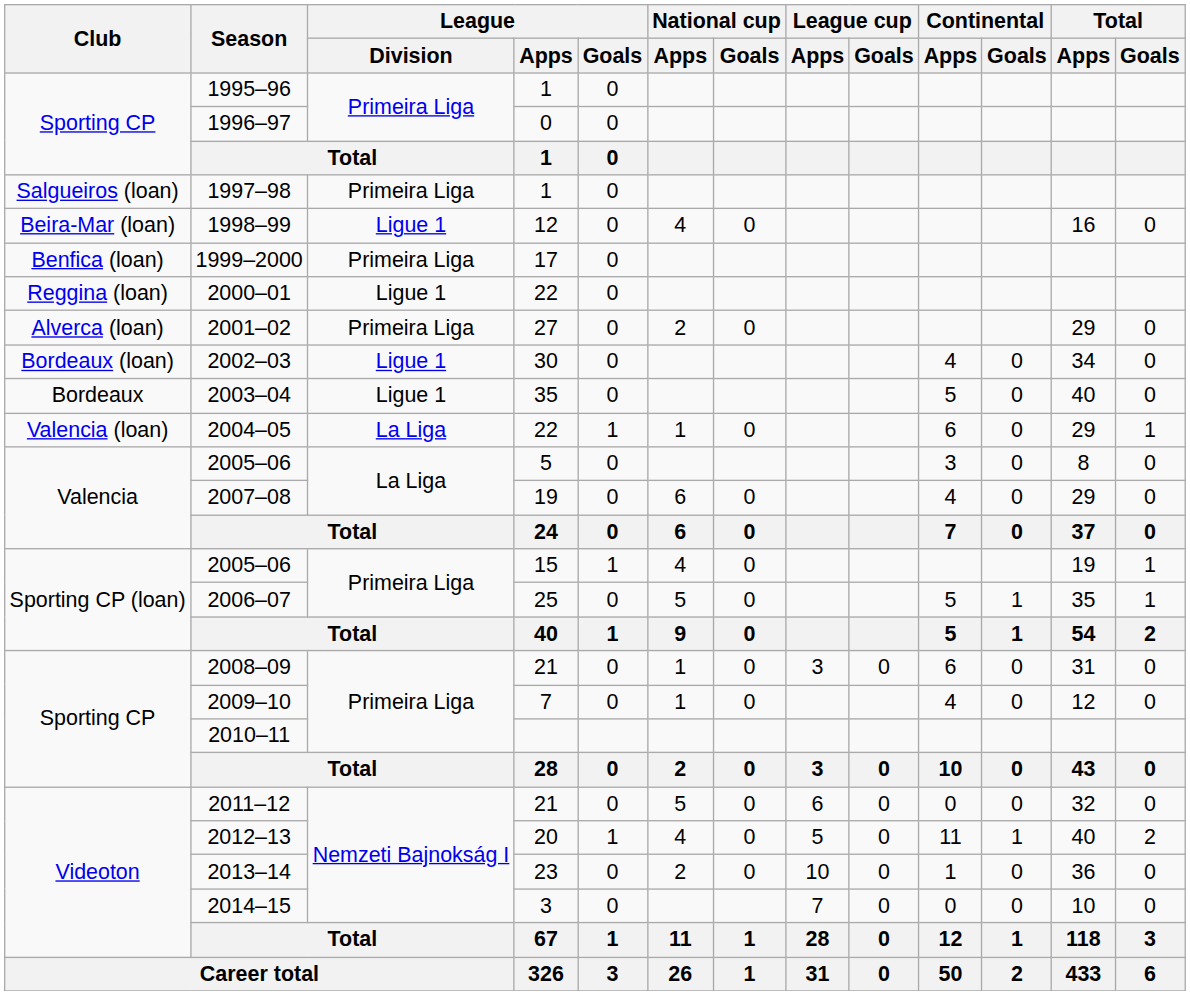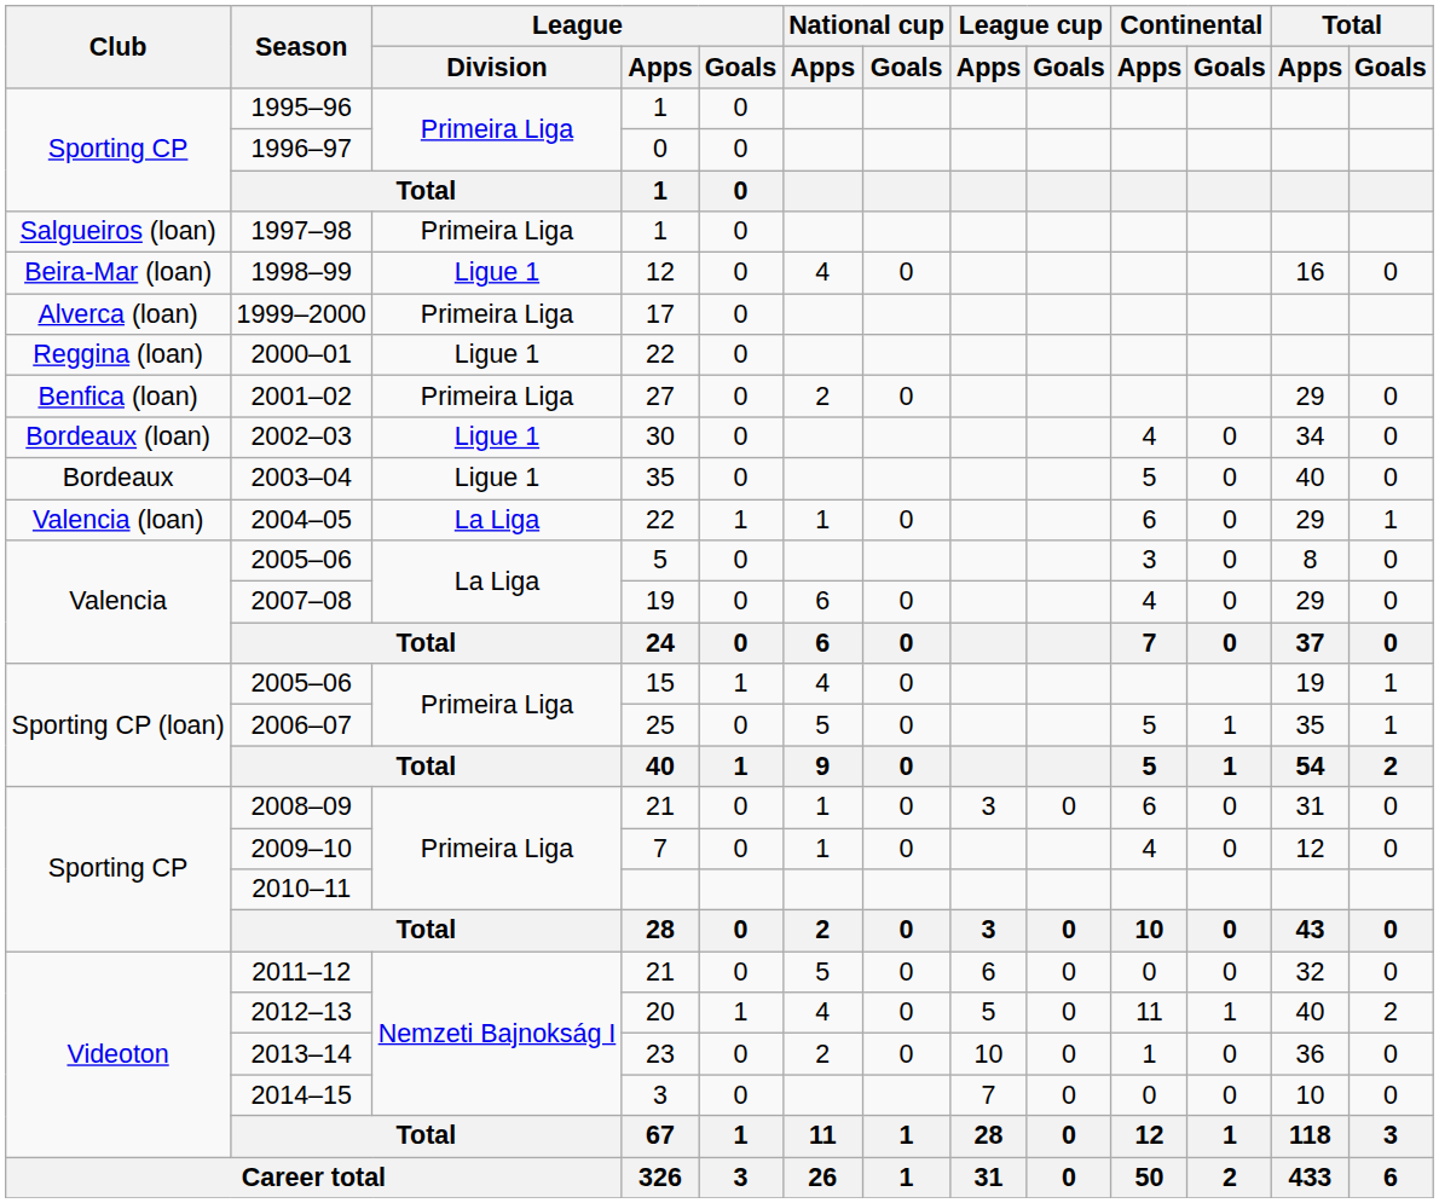1999–2000 | Club: Benfica (loan) -> Alverca (loan)
2001–02 | Club: Alverca (loan) -> Benfica (loan)
